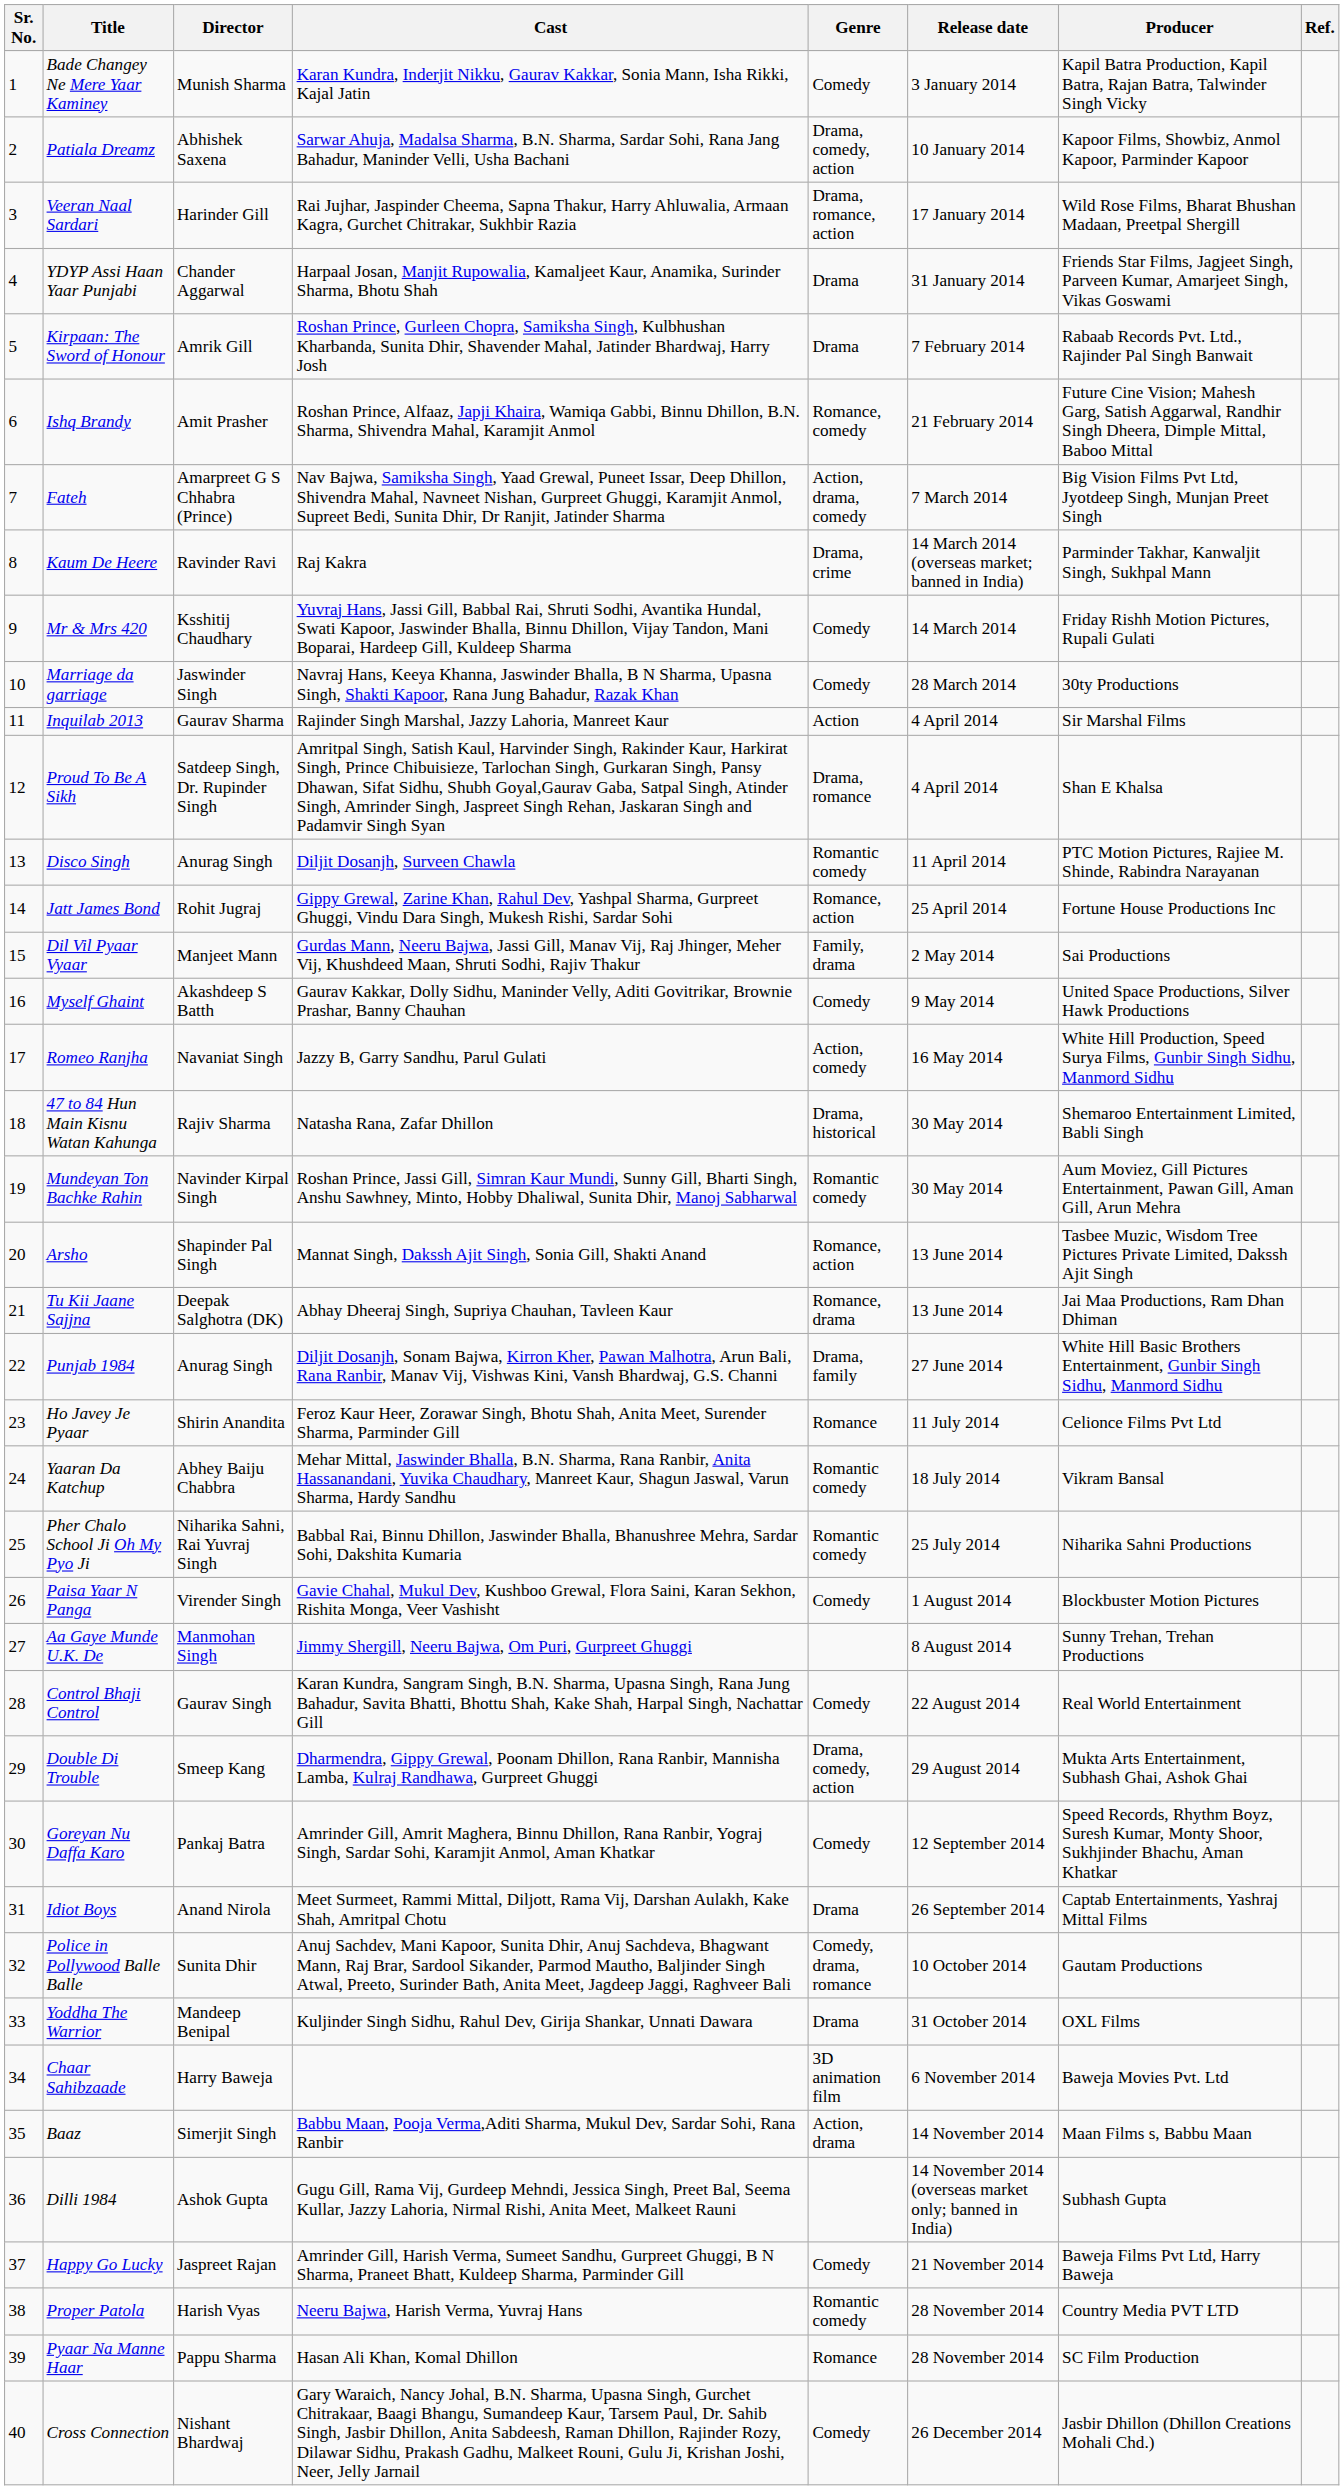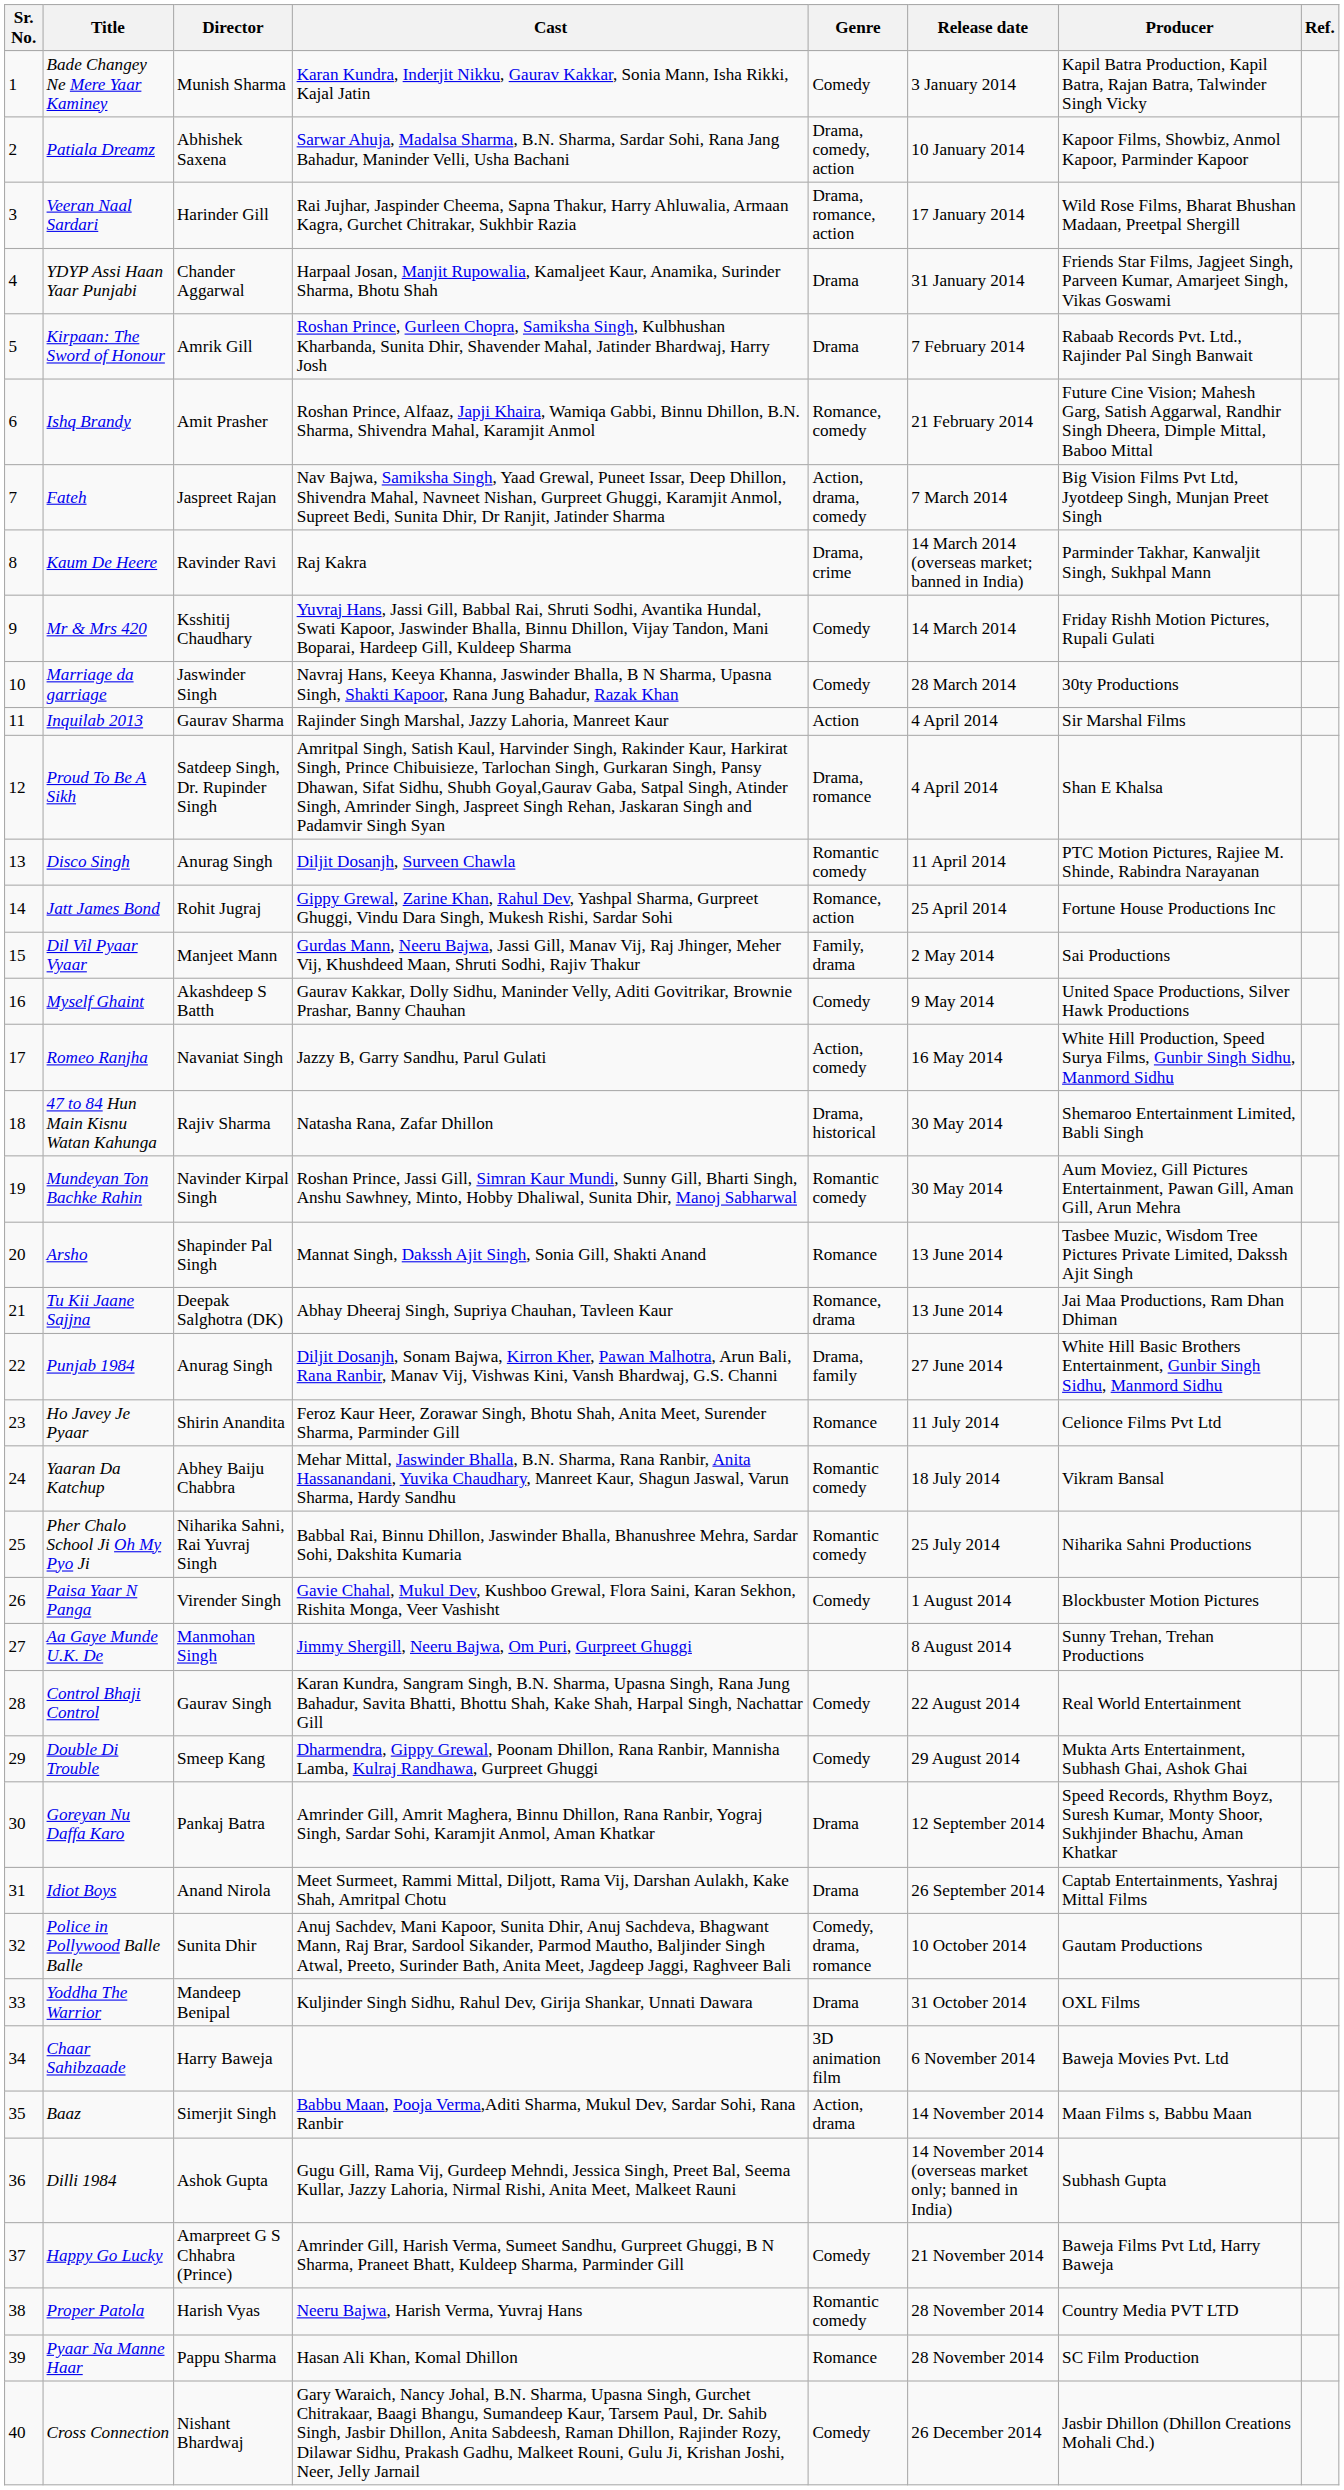Fateh | Director: Amarpreet G S Chhabra (Prince) -> Jaspreet Rajan
Arsho | Genre: Romance, action -> Romance
Double Di Trouble | Genre: Drama, comedy, action -> Comedy
Goreyan Nu Daffa Karo | Genre: Comedy -> Drama
Happy Go Lucky | Director: Jaspreet Rajan -> Amarpreet G S Chhabra (Prince)
